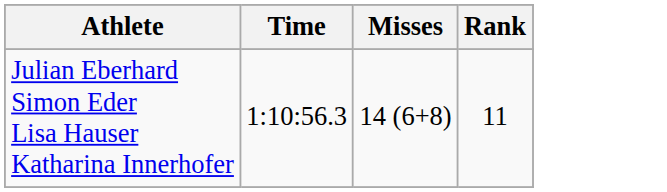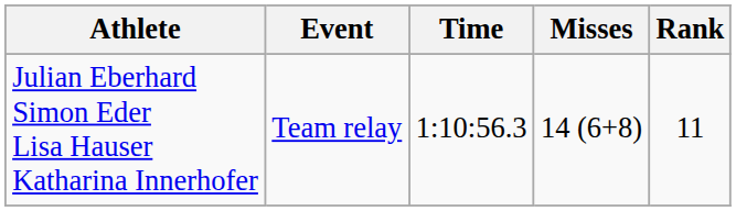+ column: Event | Team relay
